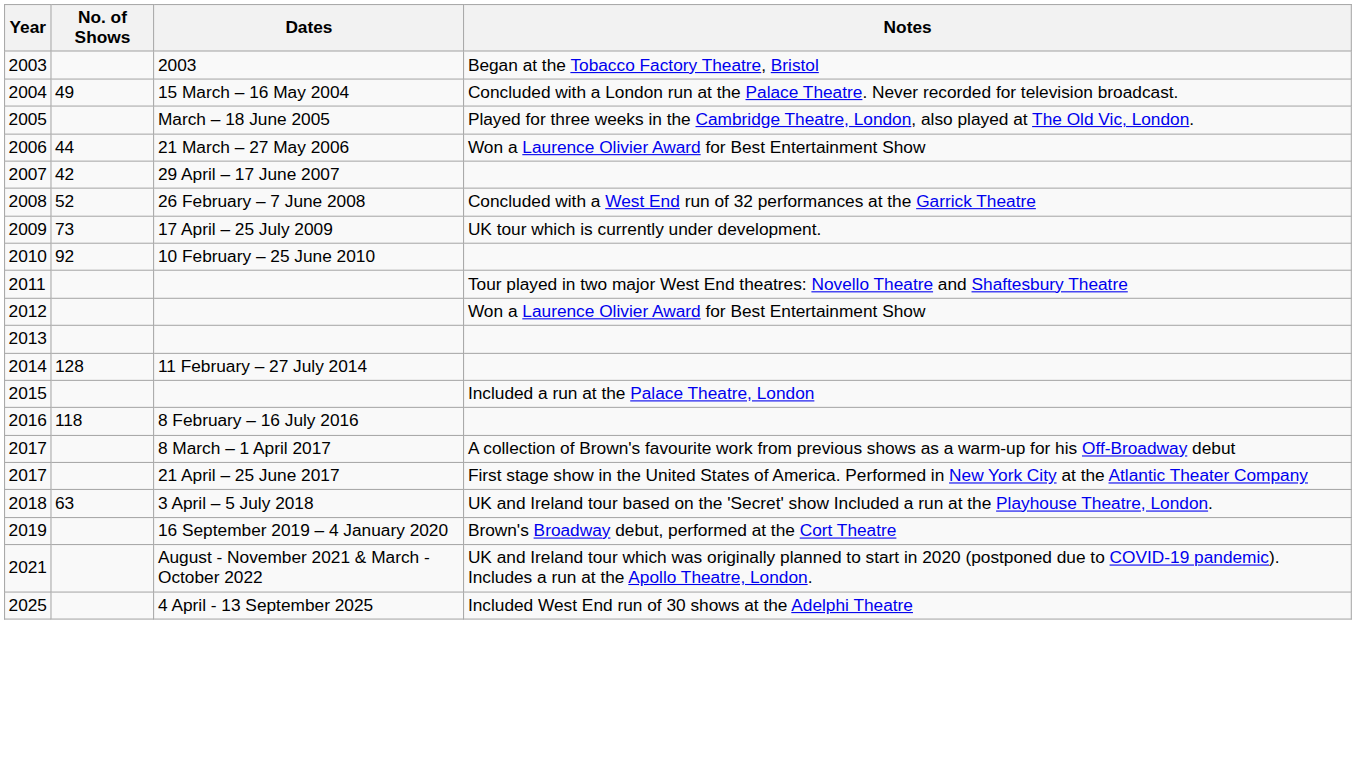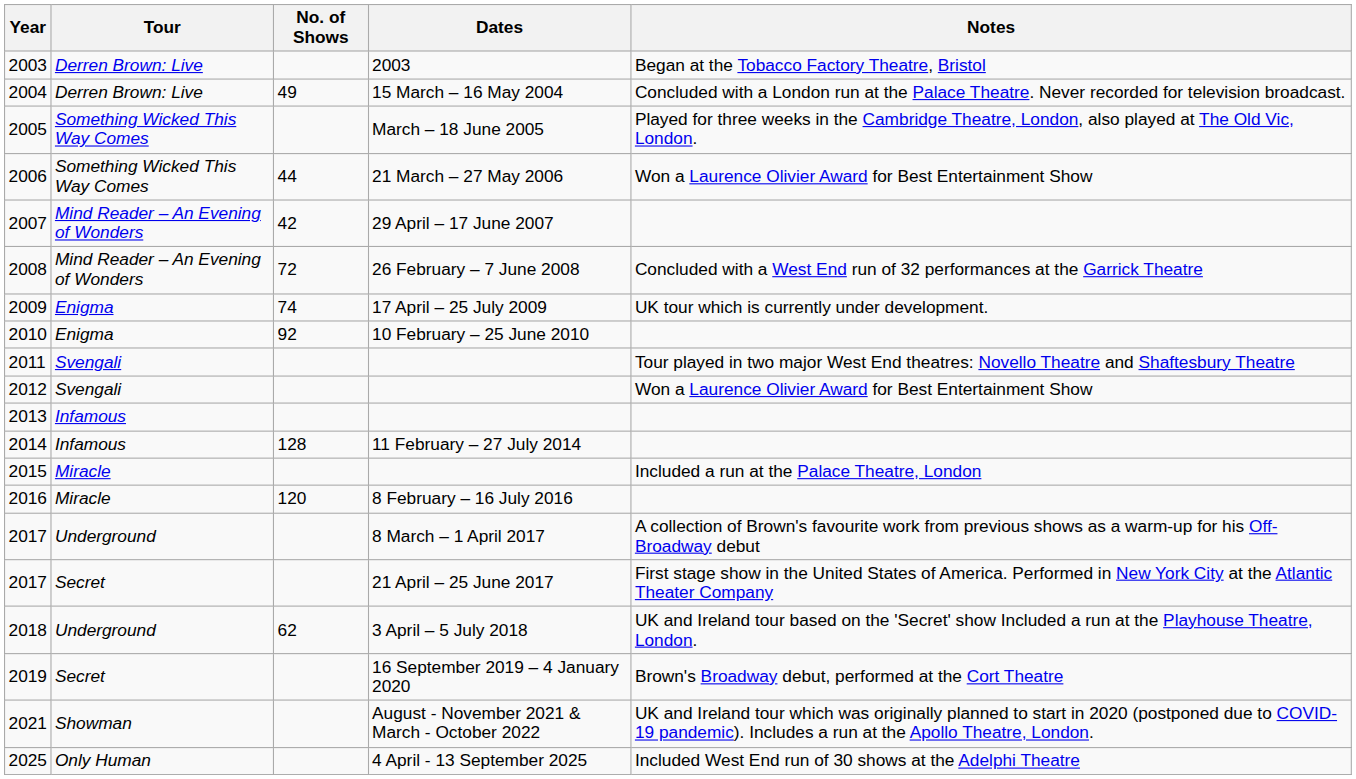+ column: Tour | Derren Brown: Live | Derren Brown: Live | Something Wicked This Way Comes | Something Wicked This Way Comes | Mind Reader – An Evening of Wonders | Mind Reader – An Evening of Wonders | Enigma | Enigma | Svengali | Svengali | Infamous | Infamous | Miracle | Miracle | Underground | Secret | Underground | Secret | Showman | Only Human
2008 | No. of Shows: 52 -> 72
2009 | No. of Shows: 73 -> 74
2016 | No. of Shows: 118 -> 120
2018 | No. of Shows: 63 -> 62
